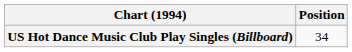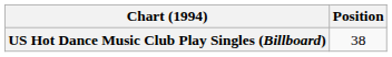US Hot Dance Music Club Play Singles (Billboard) | Position: 34 -> 38
